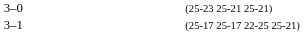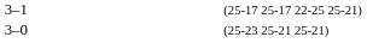rows swapped: 3–0 <-> 3–1
